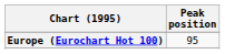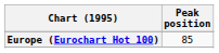Europe (Eurochart Hot 100) | Peak position: 95 -> 85
